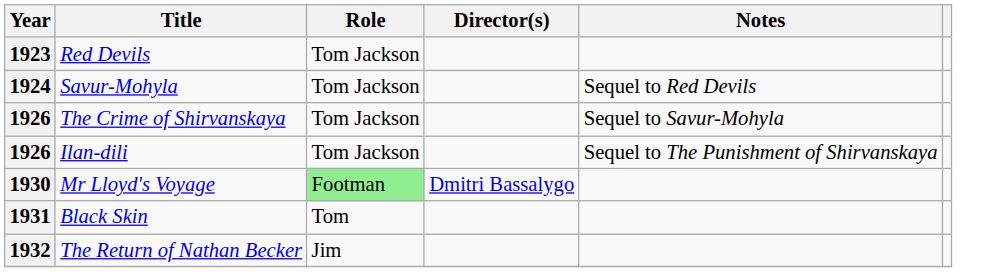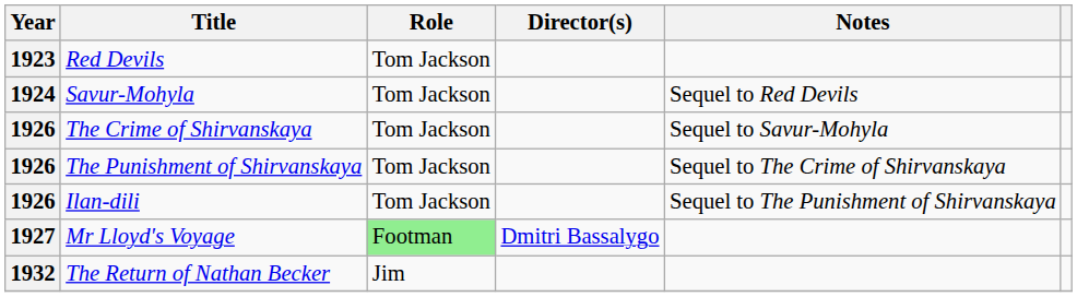+ row: 1926 | The Punishment of Shirvanskaya | Tom Jackson | Sequel to The Crime of Shirvanskaya
Mr Lloyd's Voyage | Year: 1930 -> 1927
- row: 1931 | Black Skin | Tom
